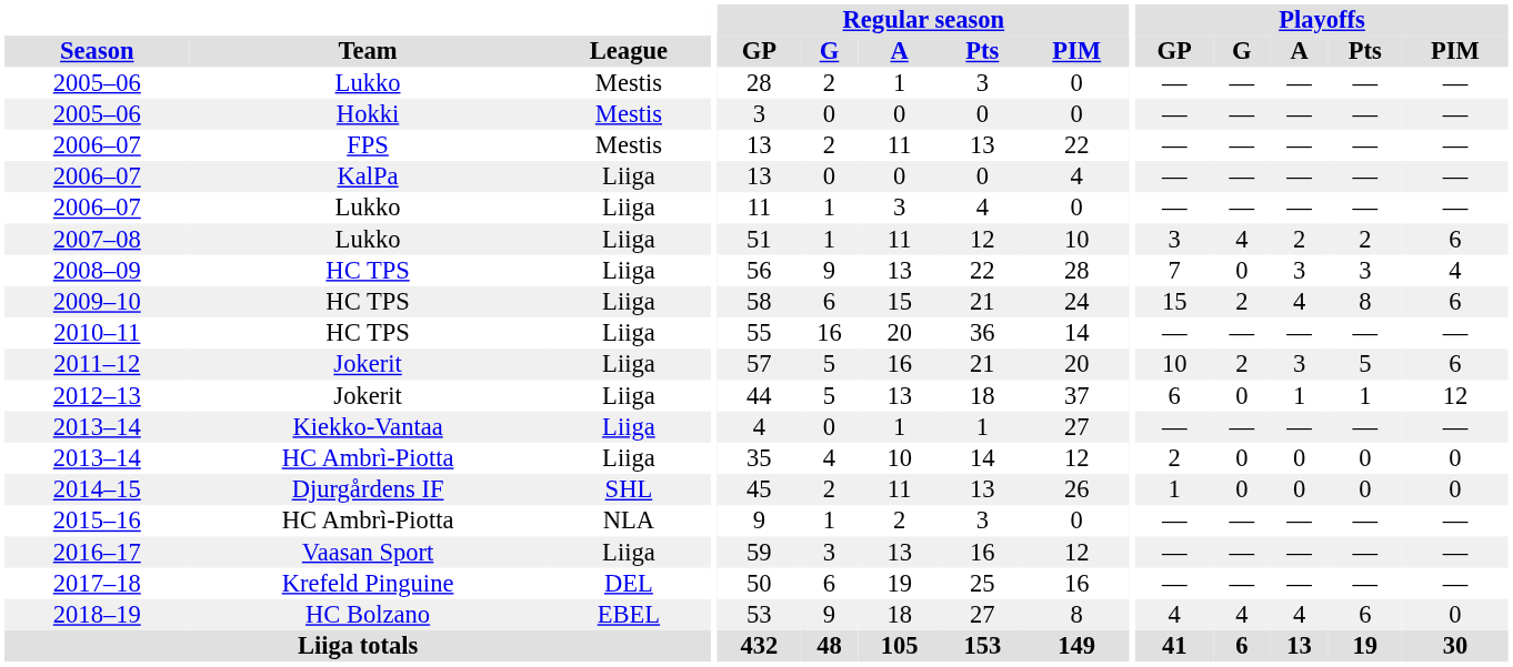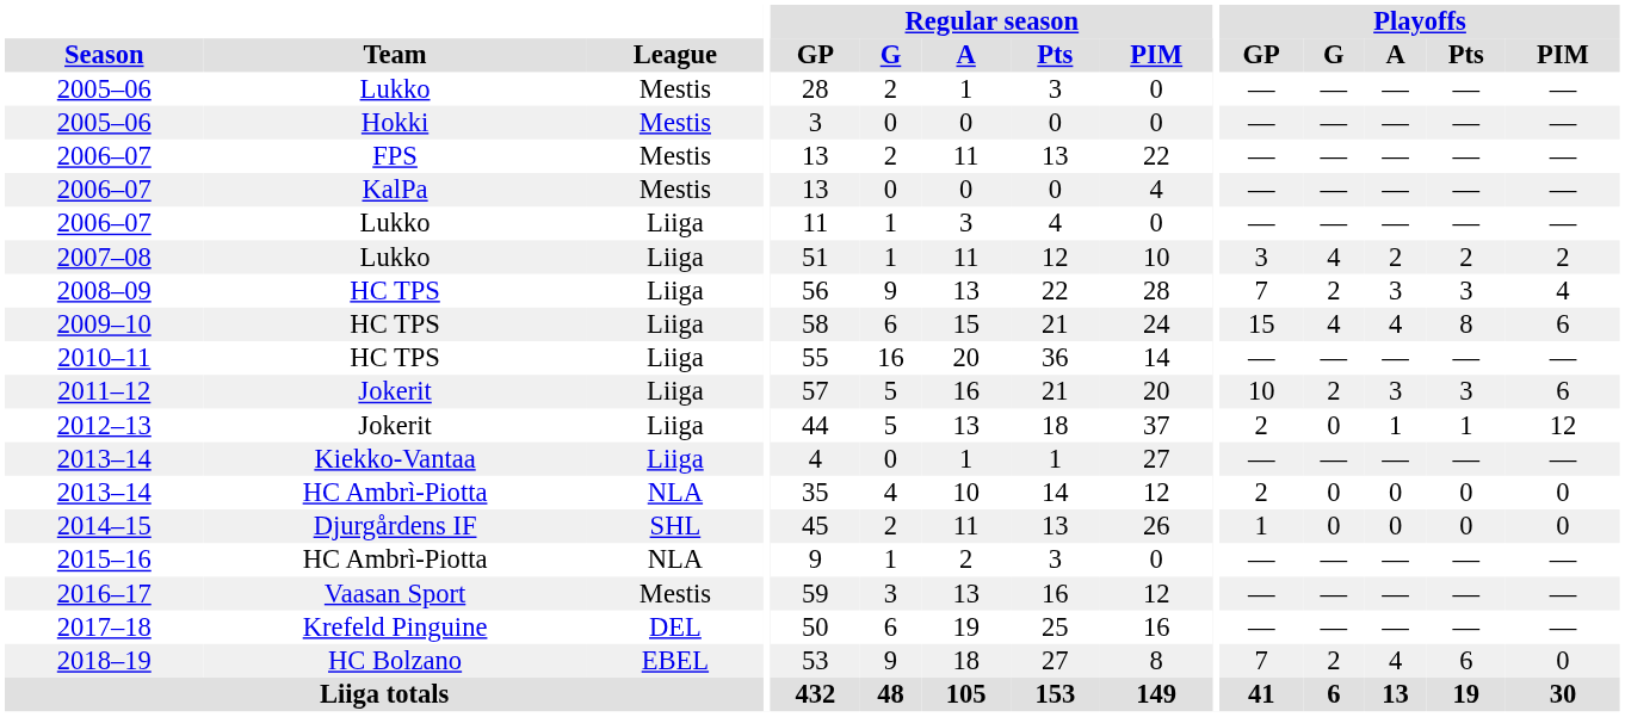2006–07 / KalPa | League: Liiga -> Mestis
2007–08 | Playoffs / PIM: 6 -> 2
2008–09 | Playoffs / G: 0 -> 2
2009–10 | Playoffs / G: 2 -> 4
2011–12 | Playoffs / Pts: 5 -> 3
2012–13 | Playoffs / GP: 6 -> 2
2013–14 / HC Ambrì-Piotta | League: Liiga -> NLA
2016–17 | League: Liiga -> Mestis
2018–19 | Playoffs / GP: 4 -> 7
2018–19 | Playoffs / G: 4 -> 2
